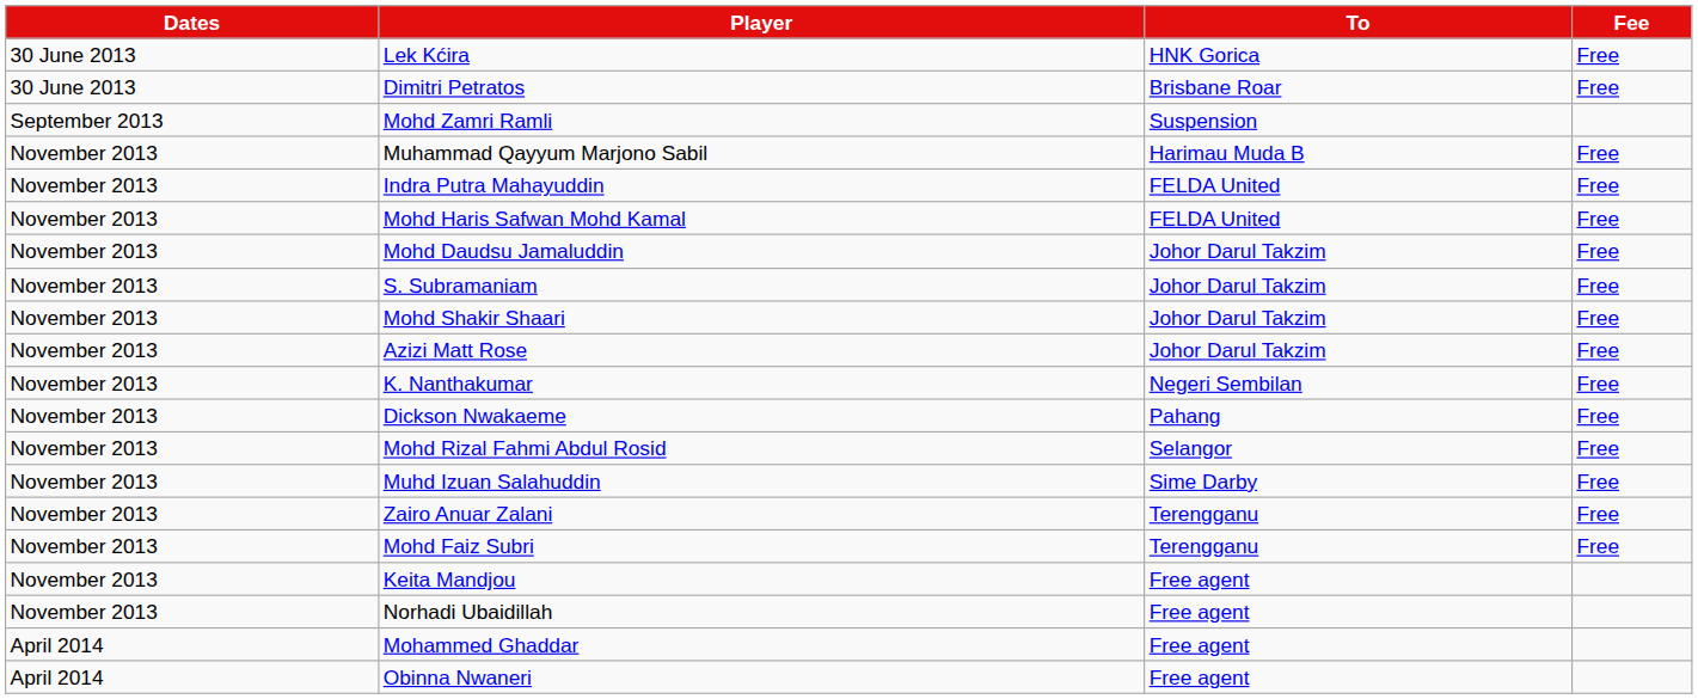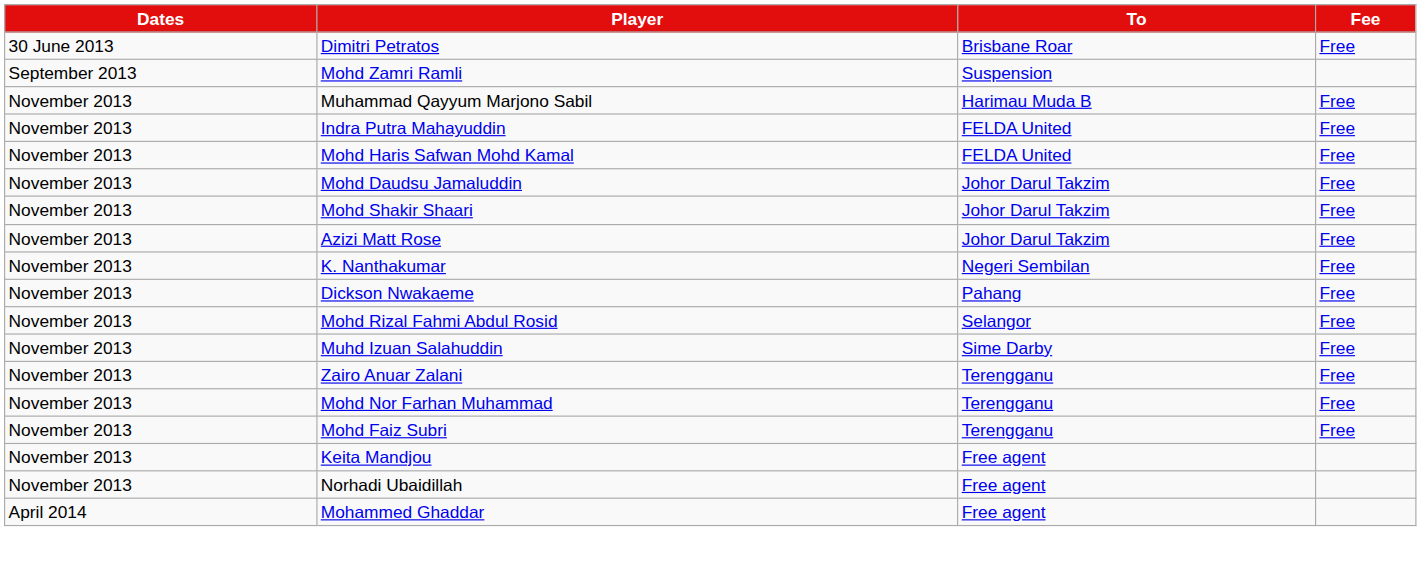- row: 30 June 2013 | Lek Kćira | HNK Gorica | Free
- row: November 2013 | S. Subramaniam | Johor Darul Takzim | Free
+ row: November 2013 | Mohd Nor Farhan Muhammad | Terengganu | Free
- row: April 2014 | Obinna Nwaneri | Free agent
